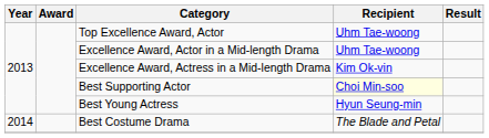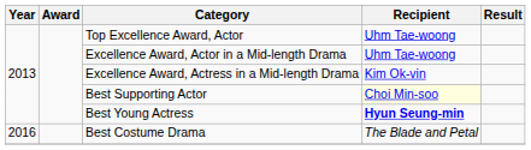Best Young Actress | Recipient: normal -> bold
Best Costume Drama | Year: 2014 -> 2016
